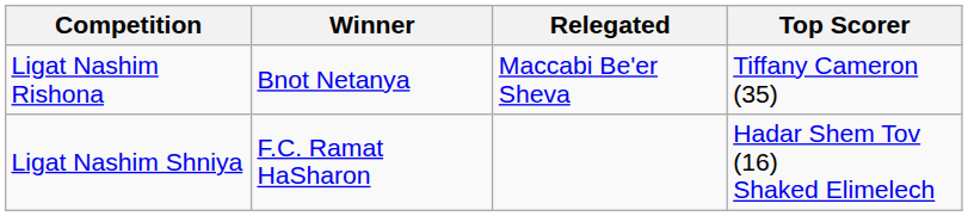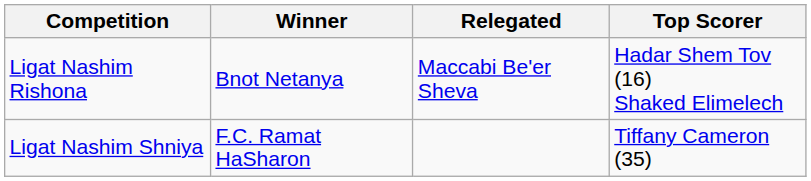Ligat Nashim Rishona | Top Scorer: Tiffany Cameron (35) -> Hadar Shem Tov (16) Shaked Elimelech
Ligat Nashim Shniya | Top Scorer: Hadar Shem Tov (16) Shaked Elimelech -> Tiffany Cameron (35)
